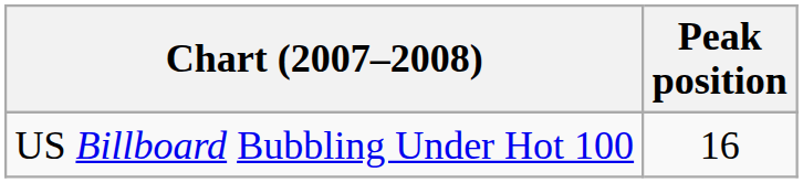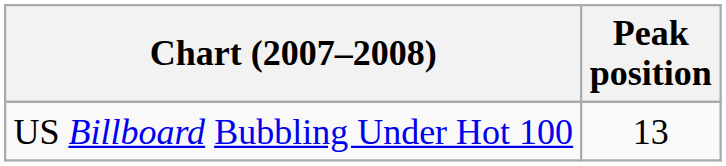US Billboard Bubbling Under Hot 100 | Peak position: 16 -> 13
